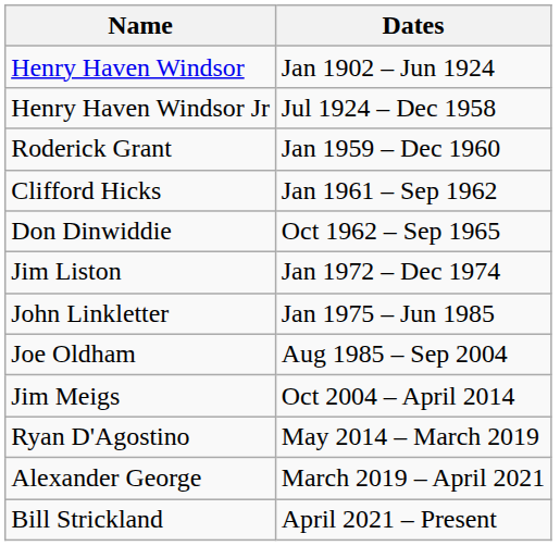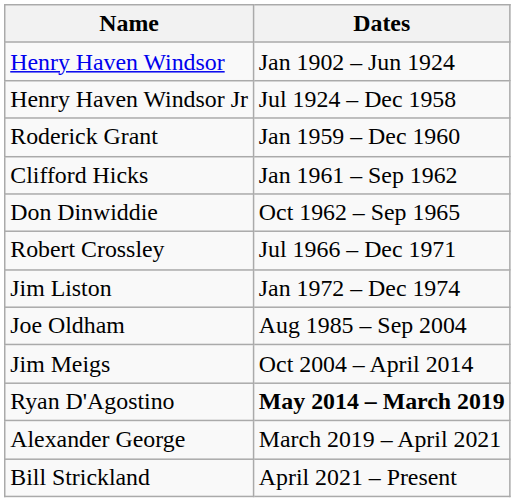+ row: Robert Crossley | Jul 1966 – Dec 1971
- row: John Linkletter | Jan 1975 – Jun 1985
Ryan D'Agostino | Dates: normal -> bold
